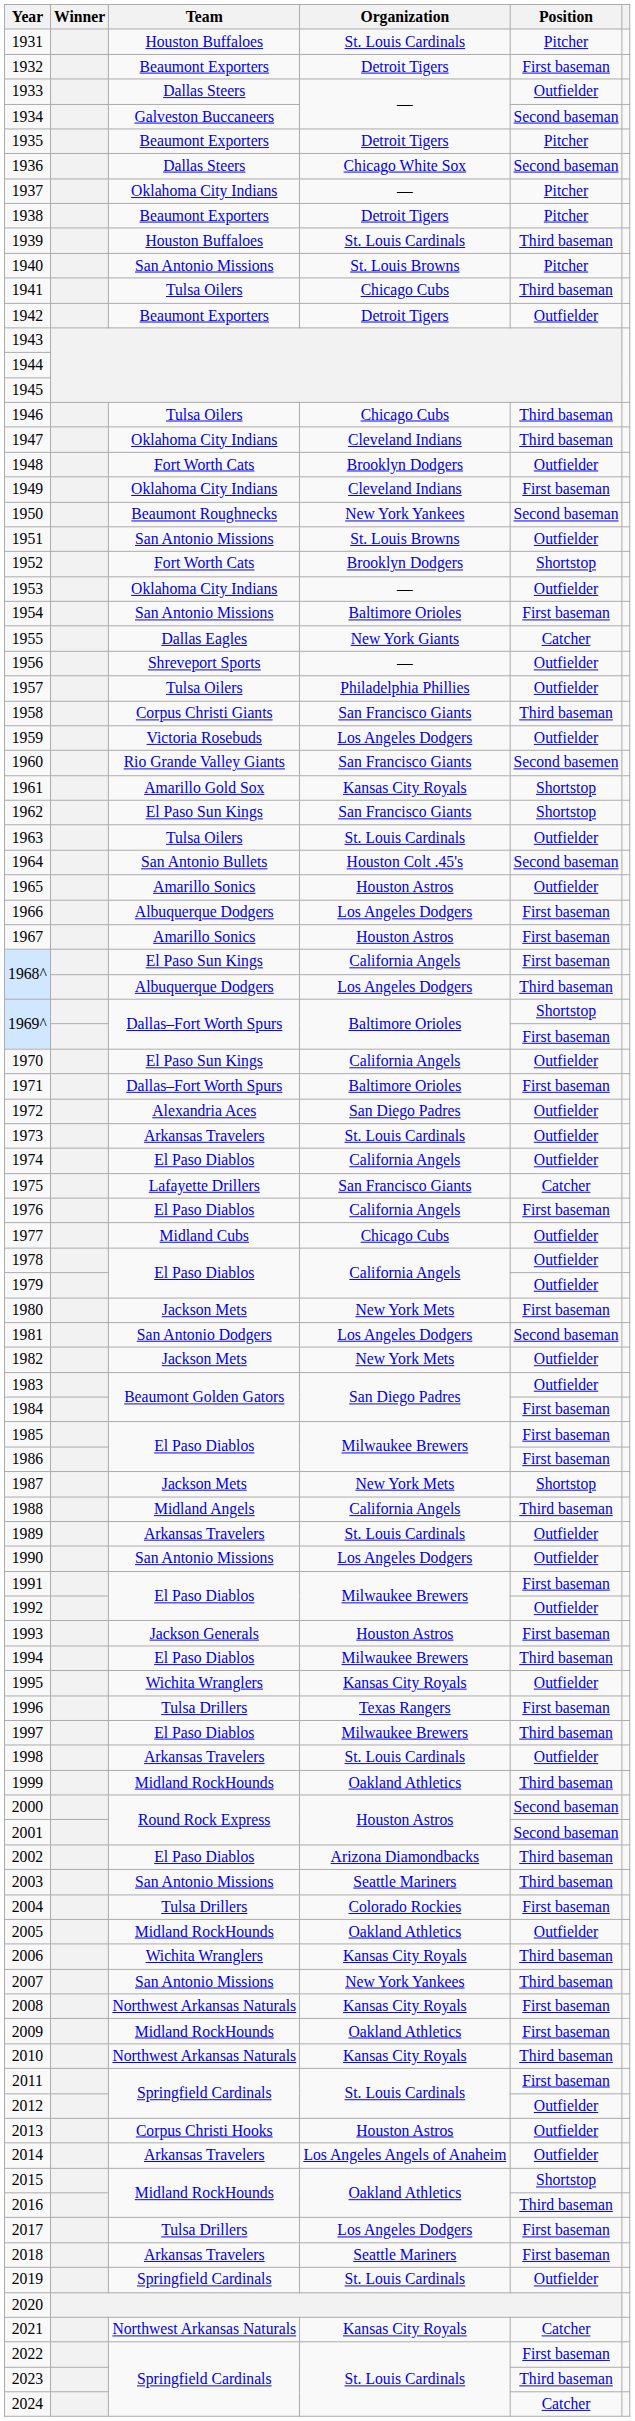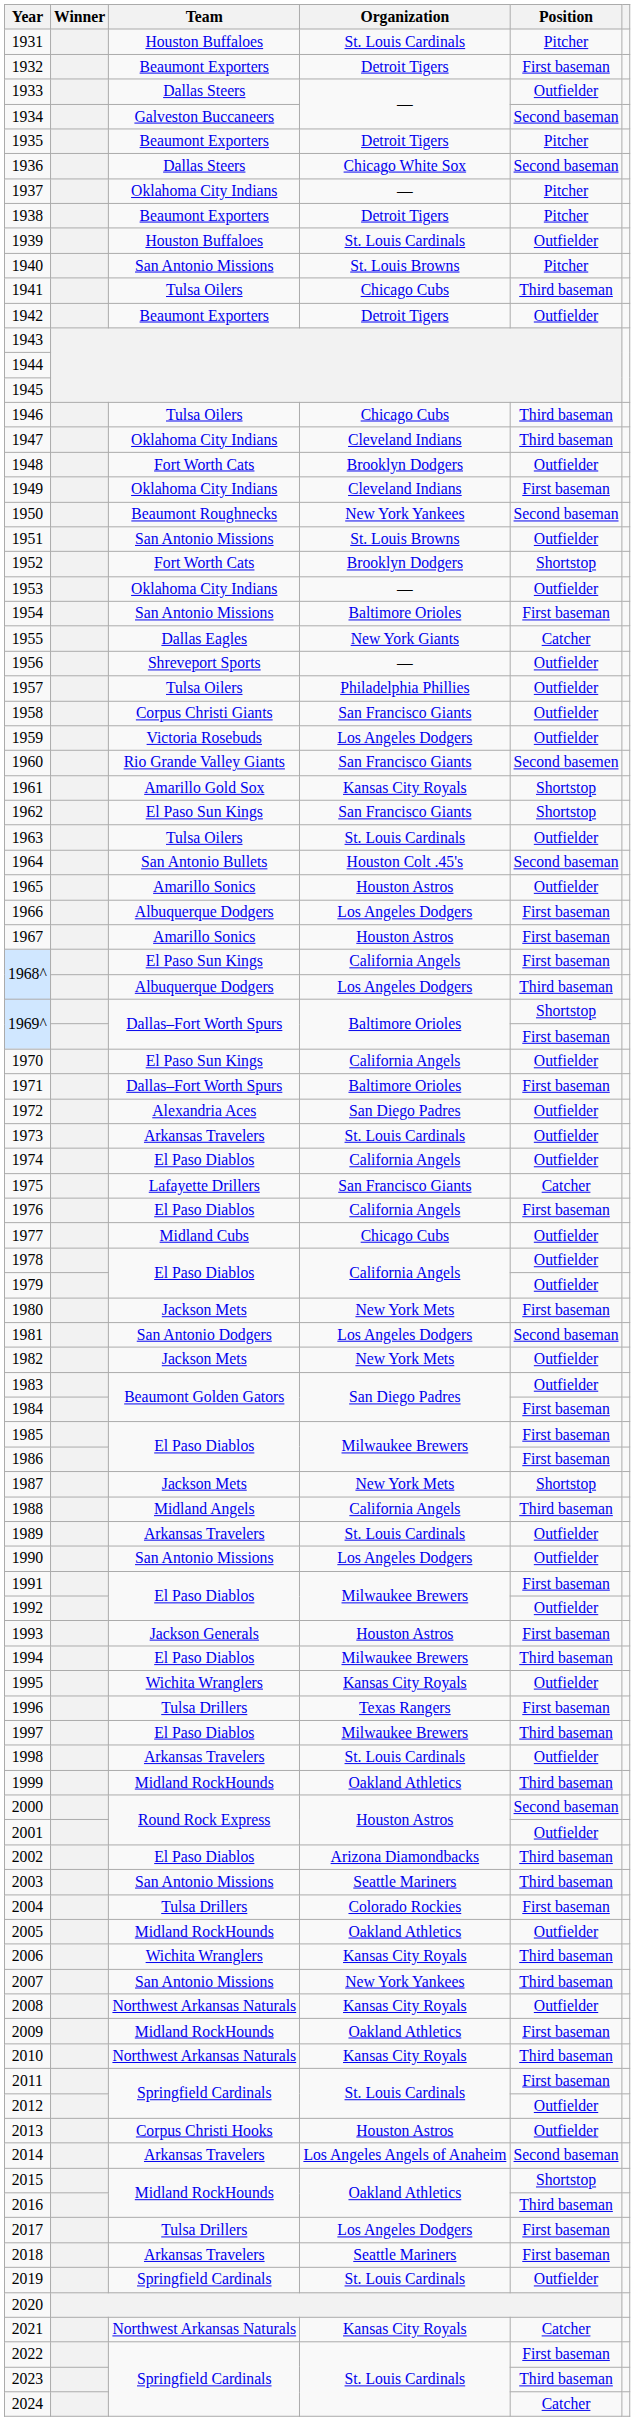1939 | Position: Third baseman -> Outfielder
1958 | Position: Third baseman -> Outfielder
2001 | Position: Second baseman -> Outfielder
2008 | Position: First baseman -> Outfielder
2014 | Position: Outfielder -> Second baseman
